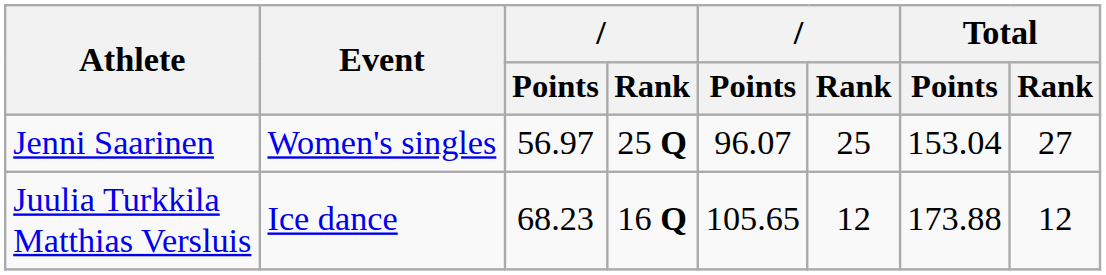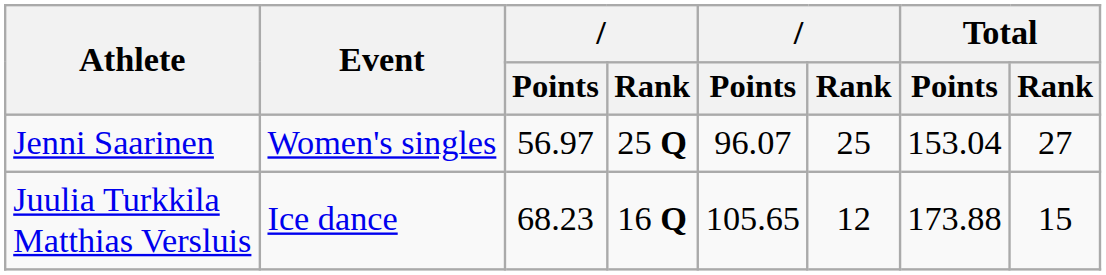Juulia Turkkila Matthias Versluis | Total / Rank: 12 -> 15
